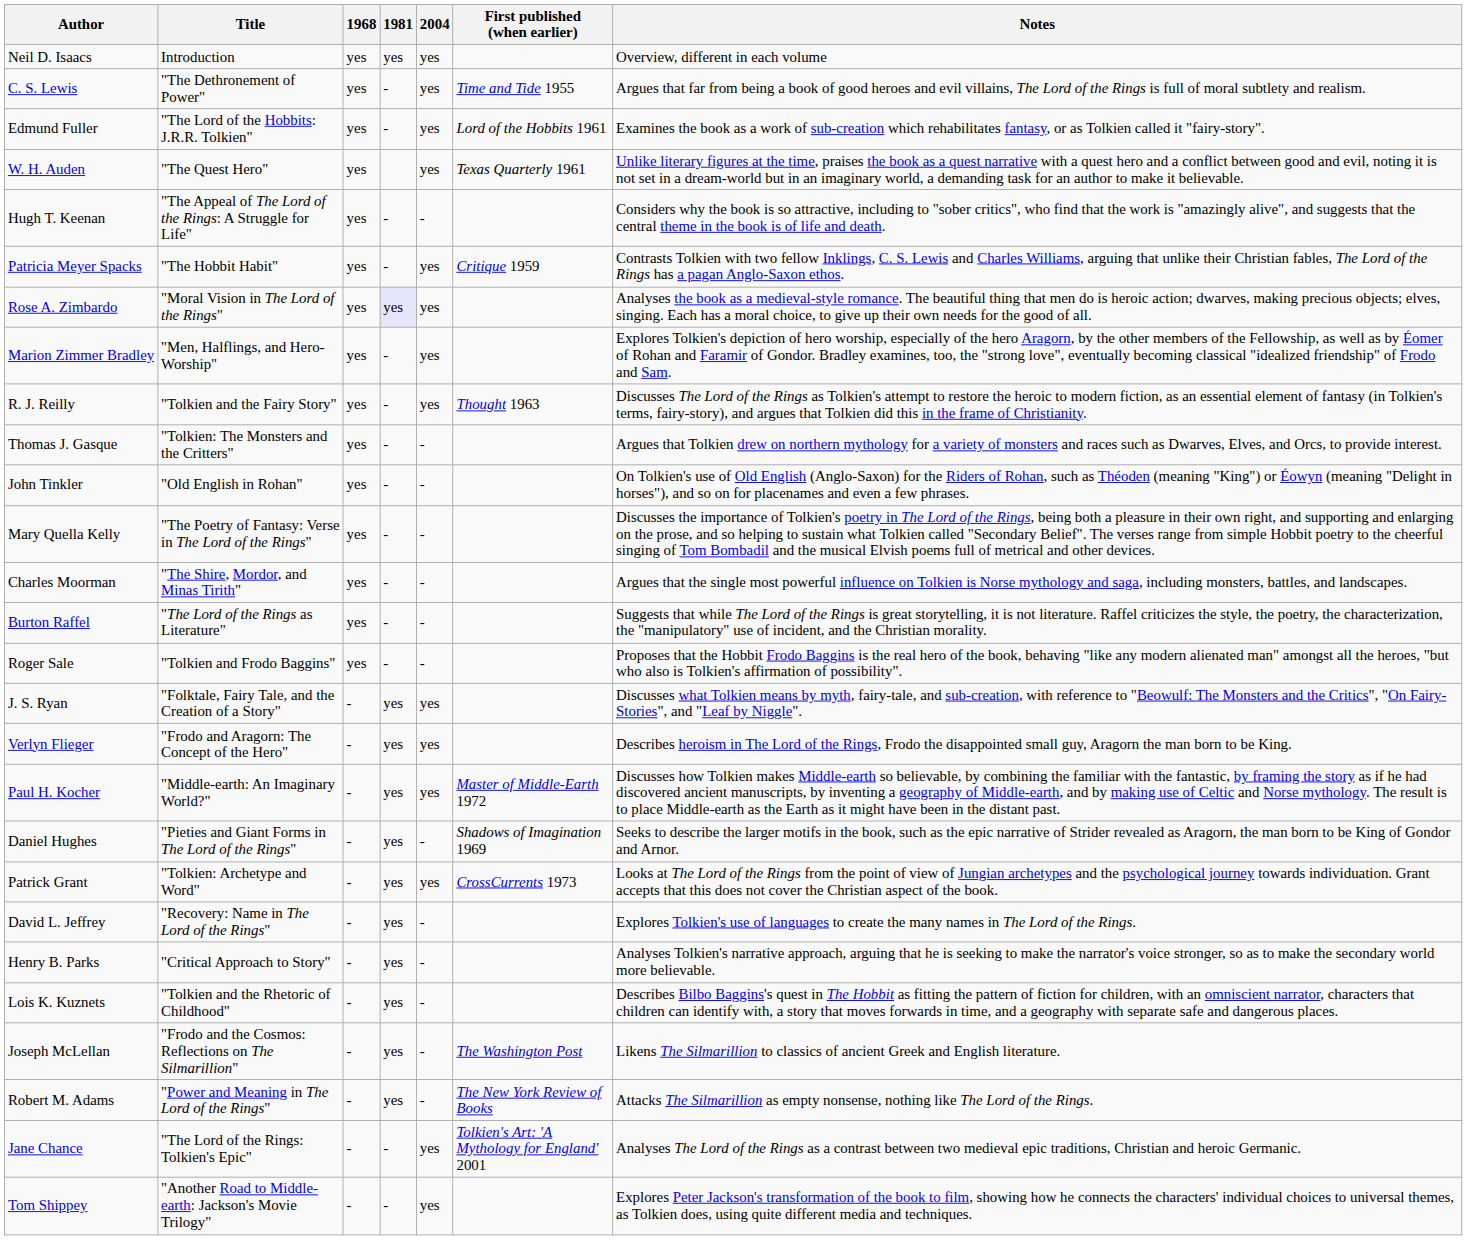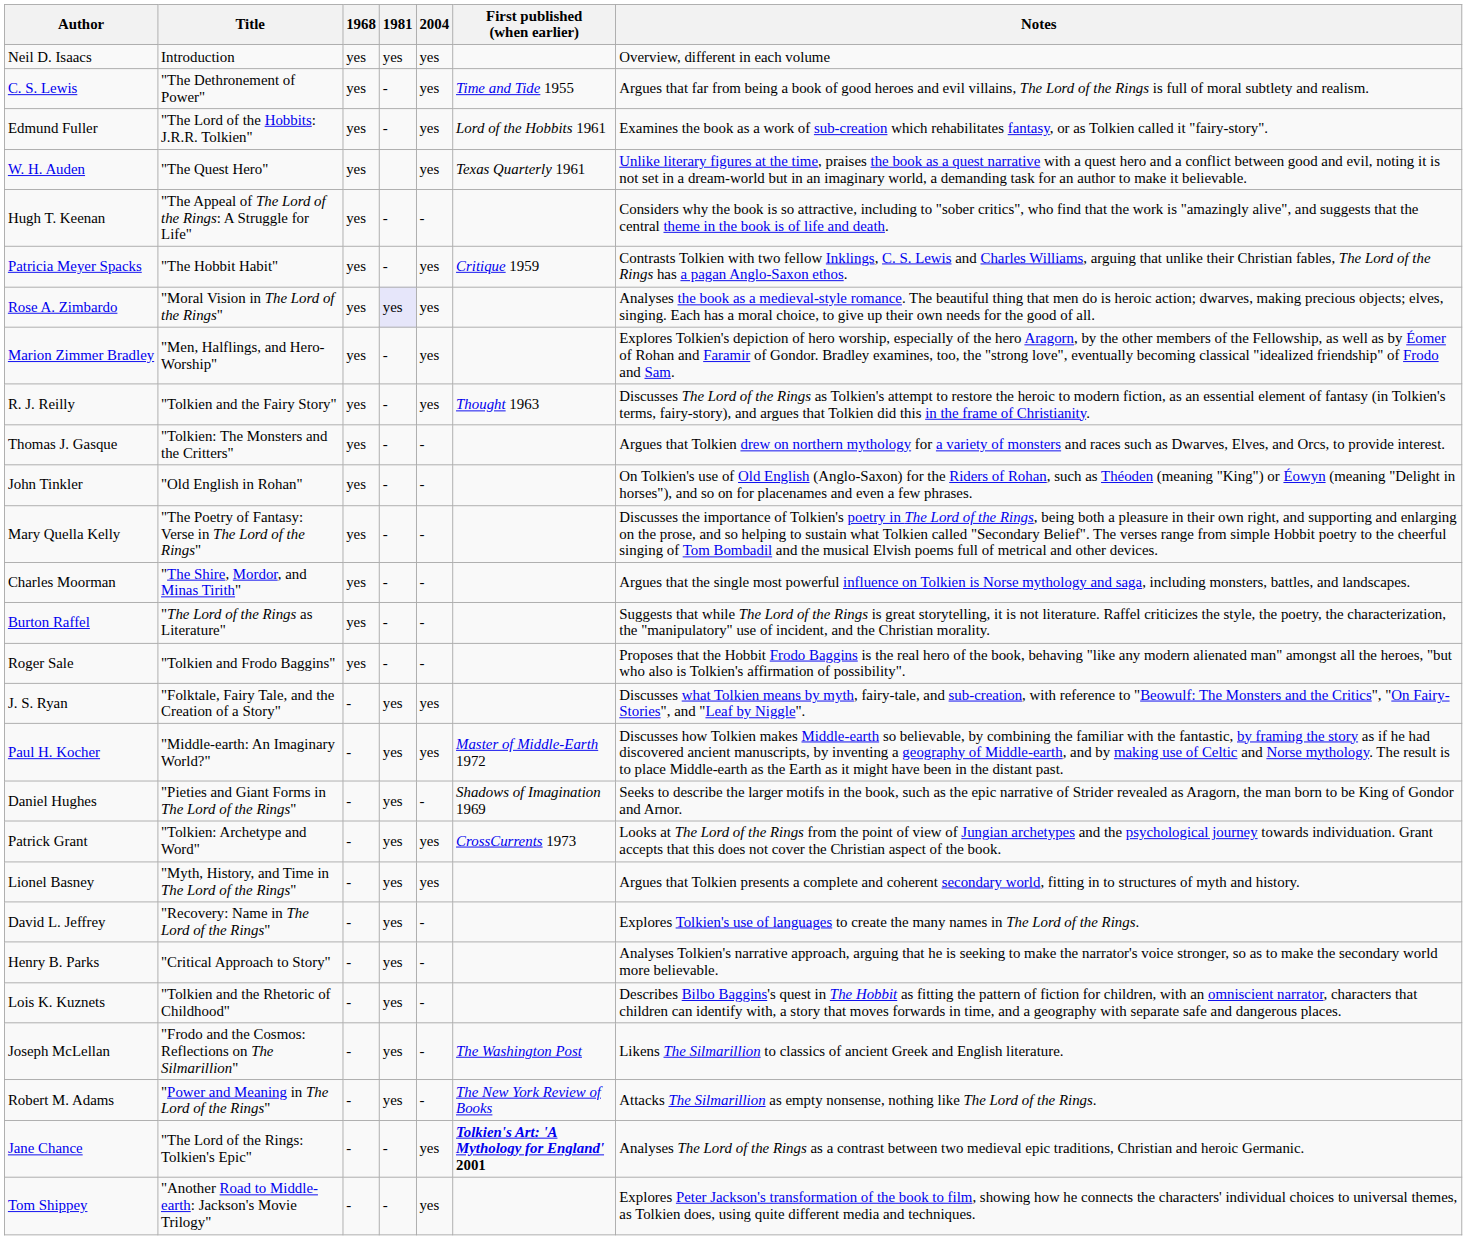- row: Verlyn Flieger | "Frodo and Aragorn: The Concept of the Hero" | - | yes | yes | Describes heroism in The Lord of the Rings, Frodo the disappointed small guy, Aragorn the man born to be King.
+ row: Lionel Basney | "Myth, History, and Time in The Lord of the Rings" | - | yes | yes | Argues that Tolkien presents a complete and coherent secondary world, fitting in to structures of myth and history.
Jane Chance | First published (when earlier): normal -> bold
